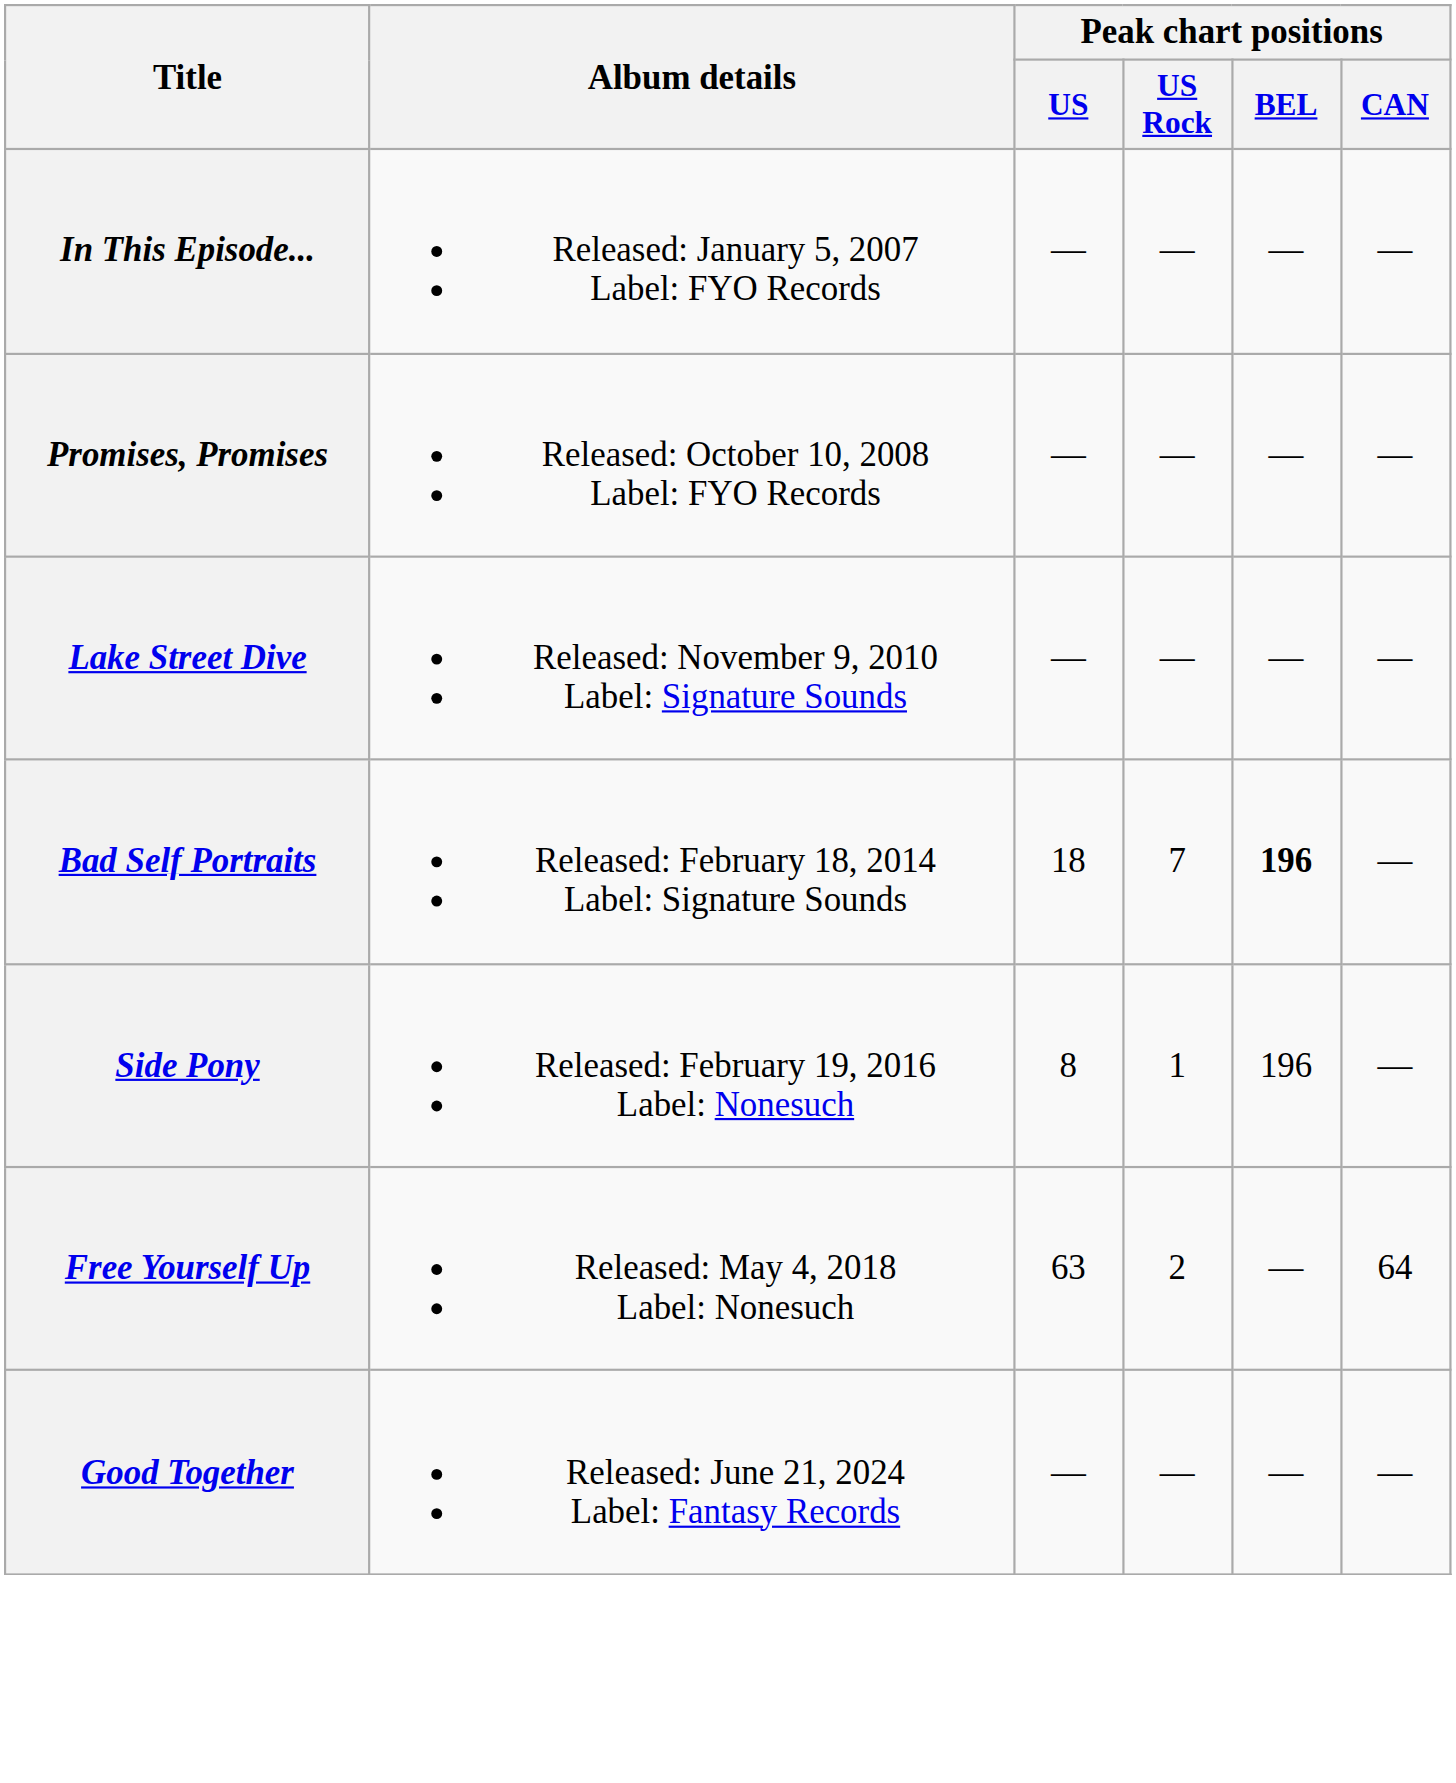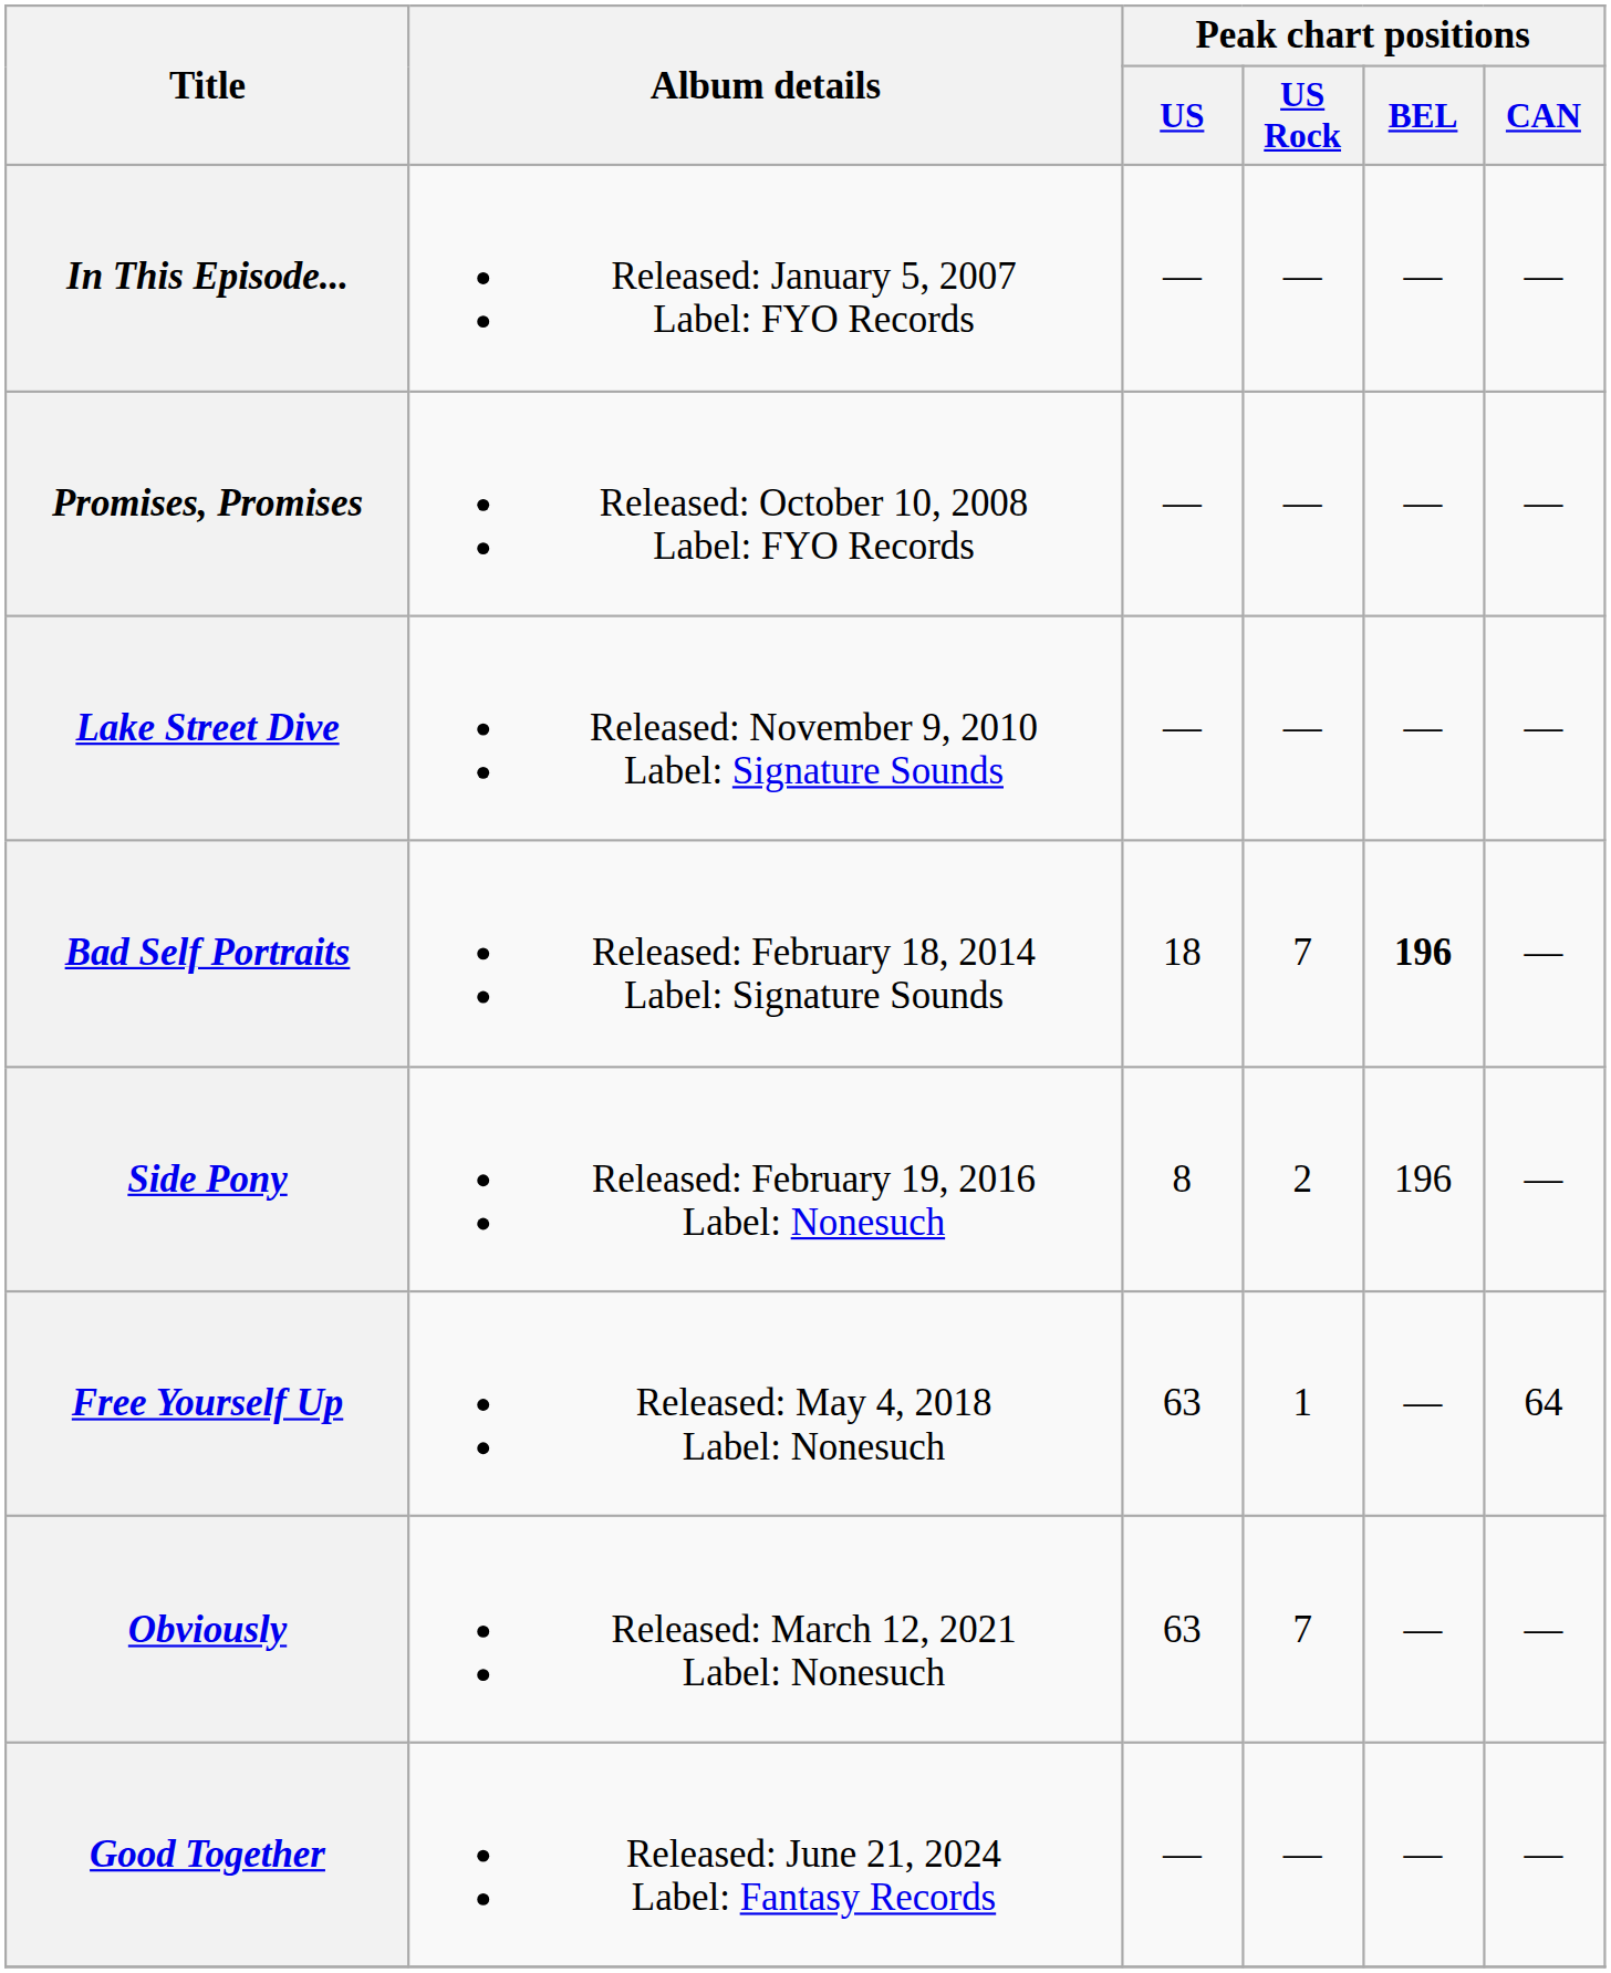Side Pony | Peak chart positions / US Rock: 1 -> 2
Free Yourself Up | Peak chart positions / US Rock: 2 -> 1
+ row: Obviously | Released: March 12, 2021 Label: Nonesuch | 63 | 7 | — | —
